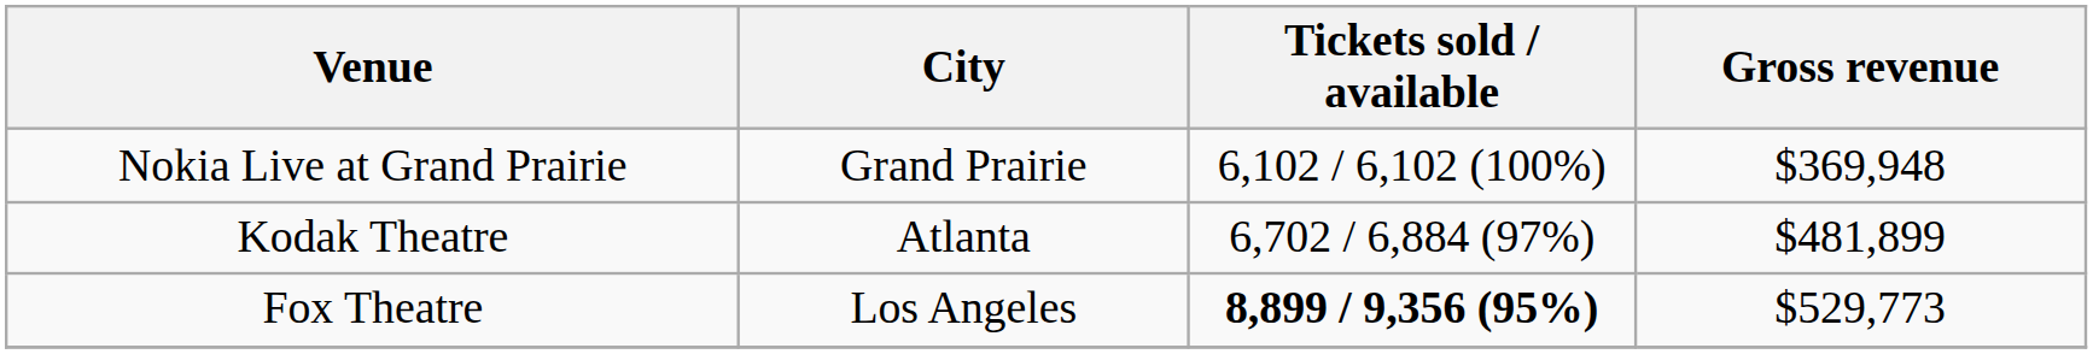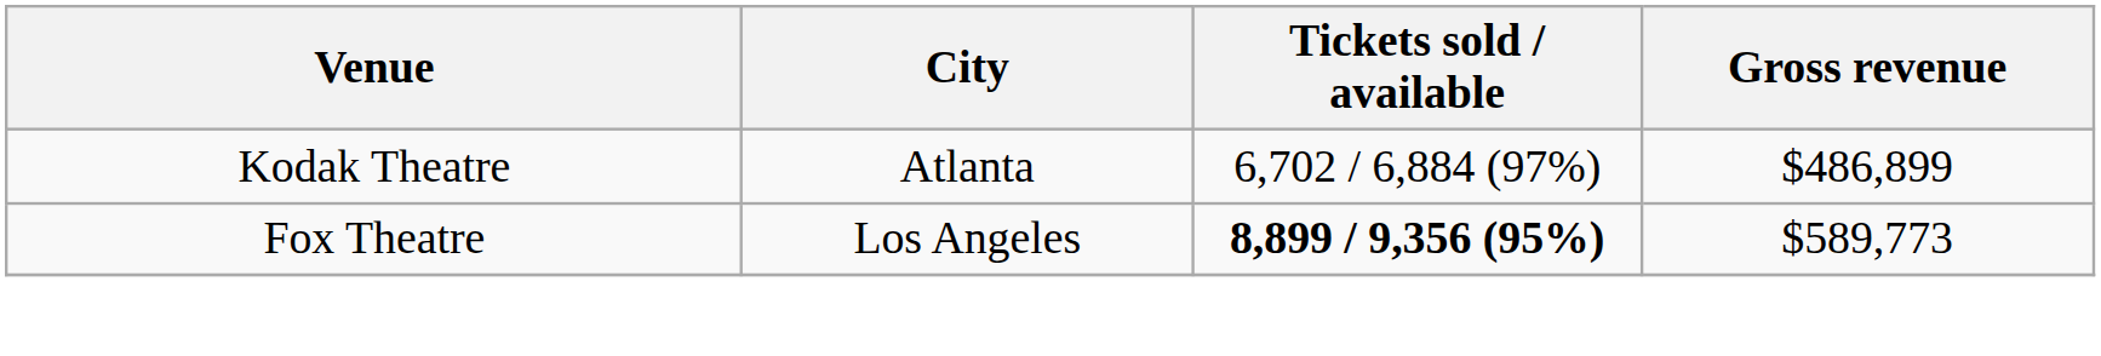- row: Nokia Live at Grand Prairie | Grand Prairie | 6,102 / 6,102 (100%) | $369,948
Kodak Theatre | Gross revenue: $481,899 -> $486,899
Fox Theatre | Gross revenue: $529,773 -> $589,773
